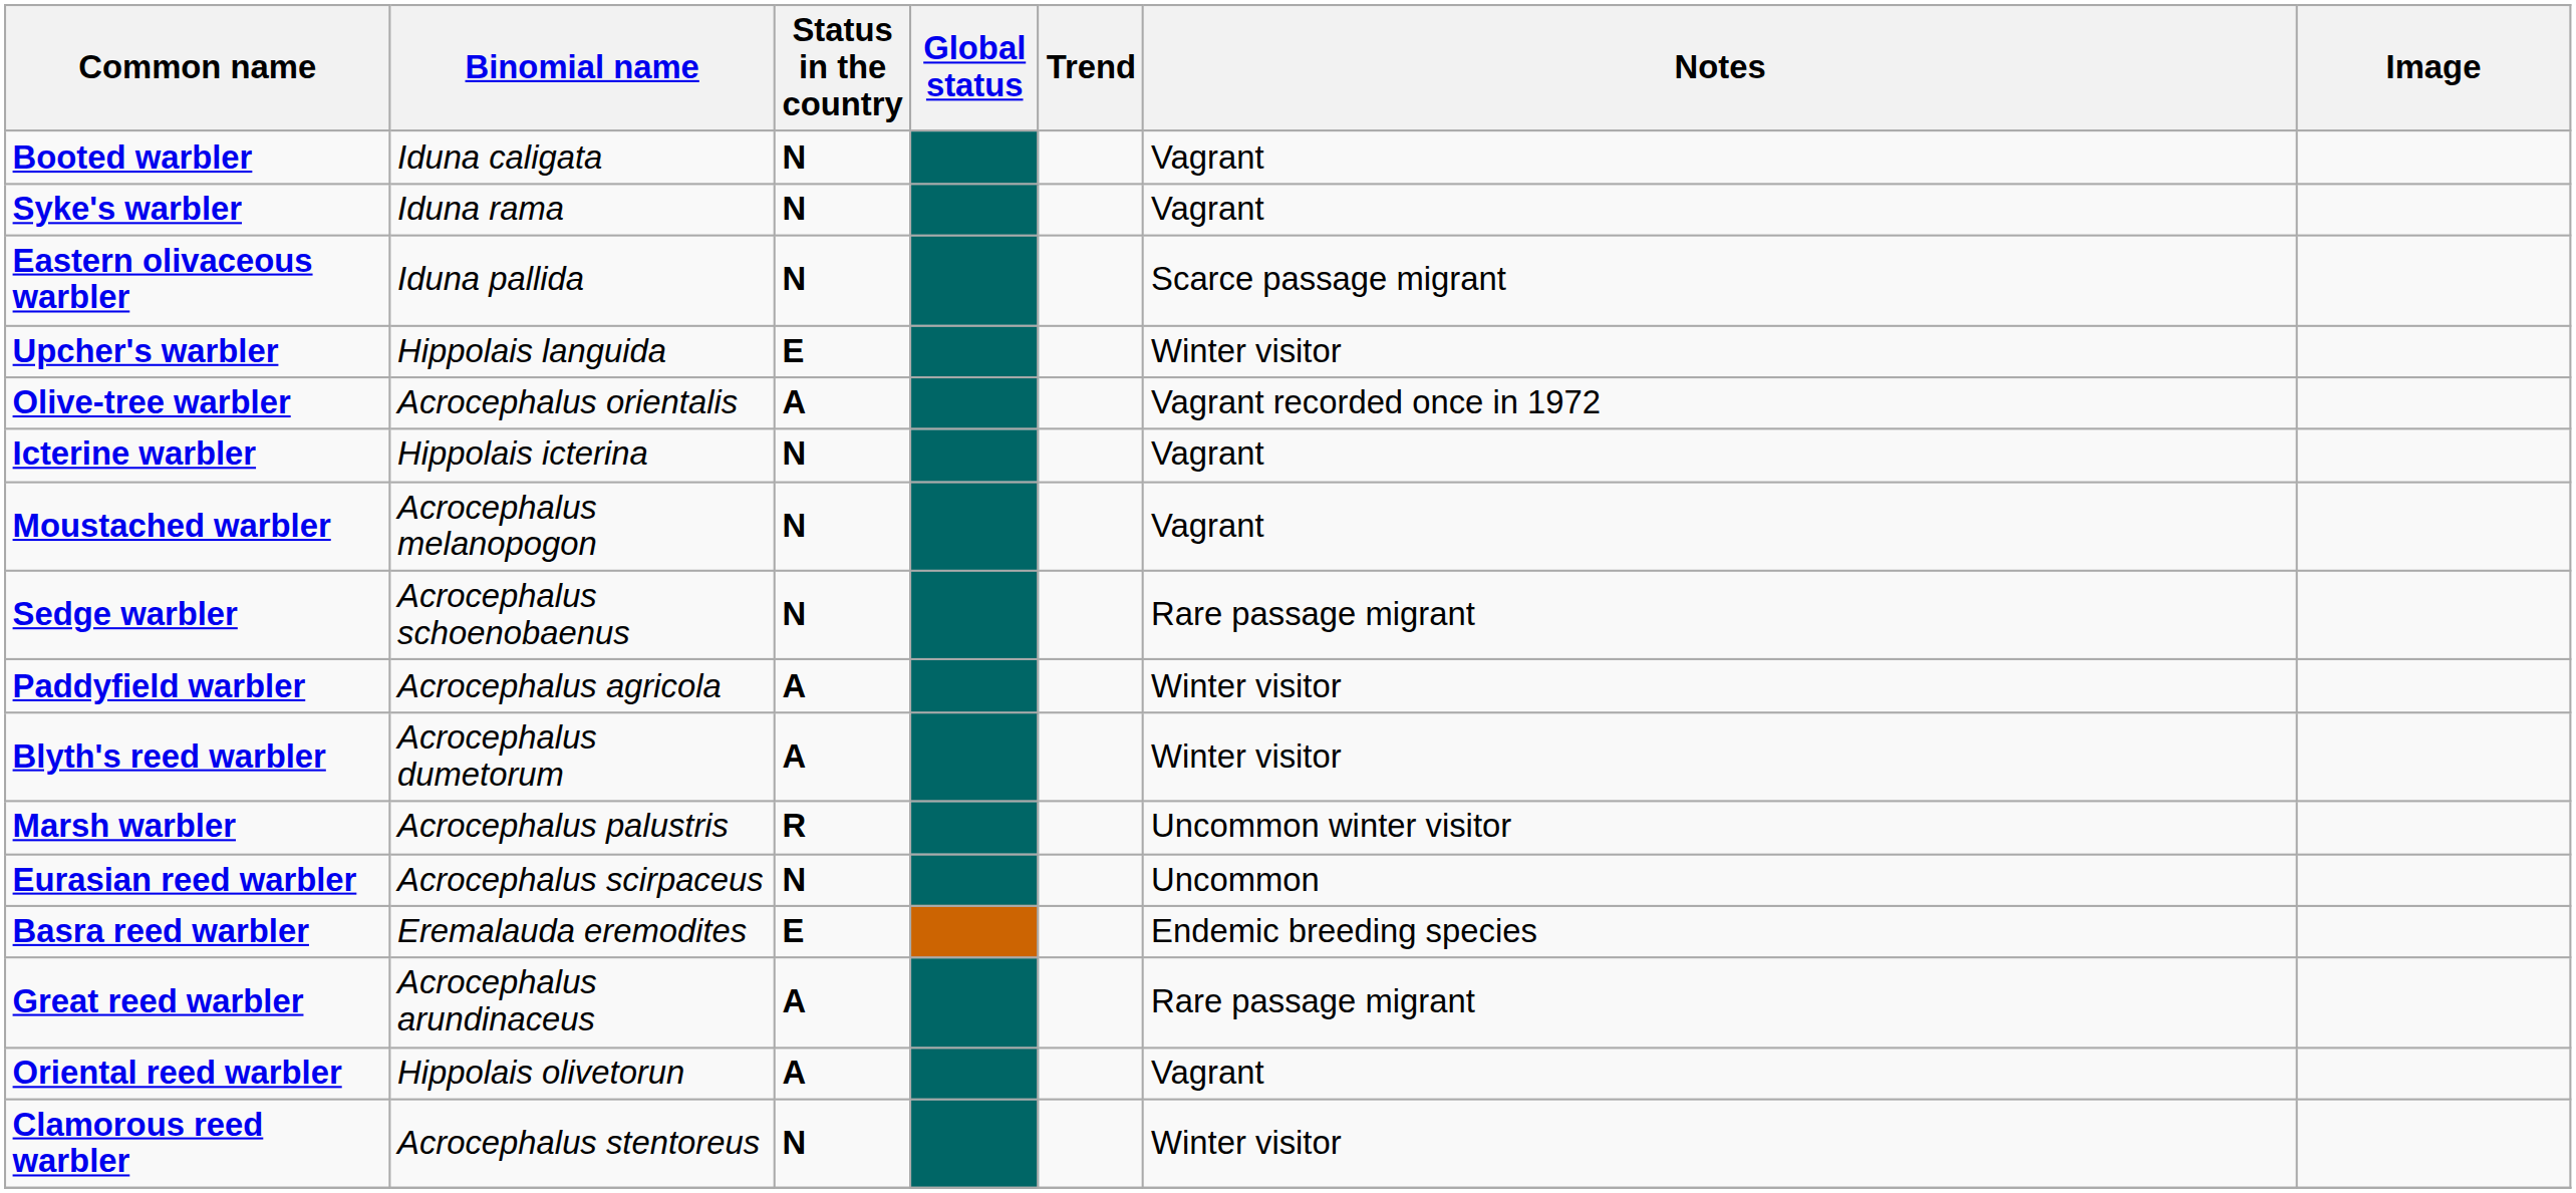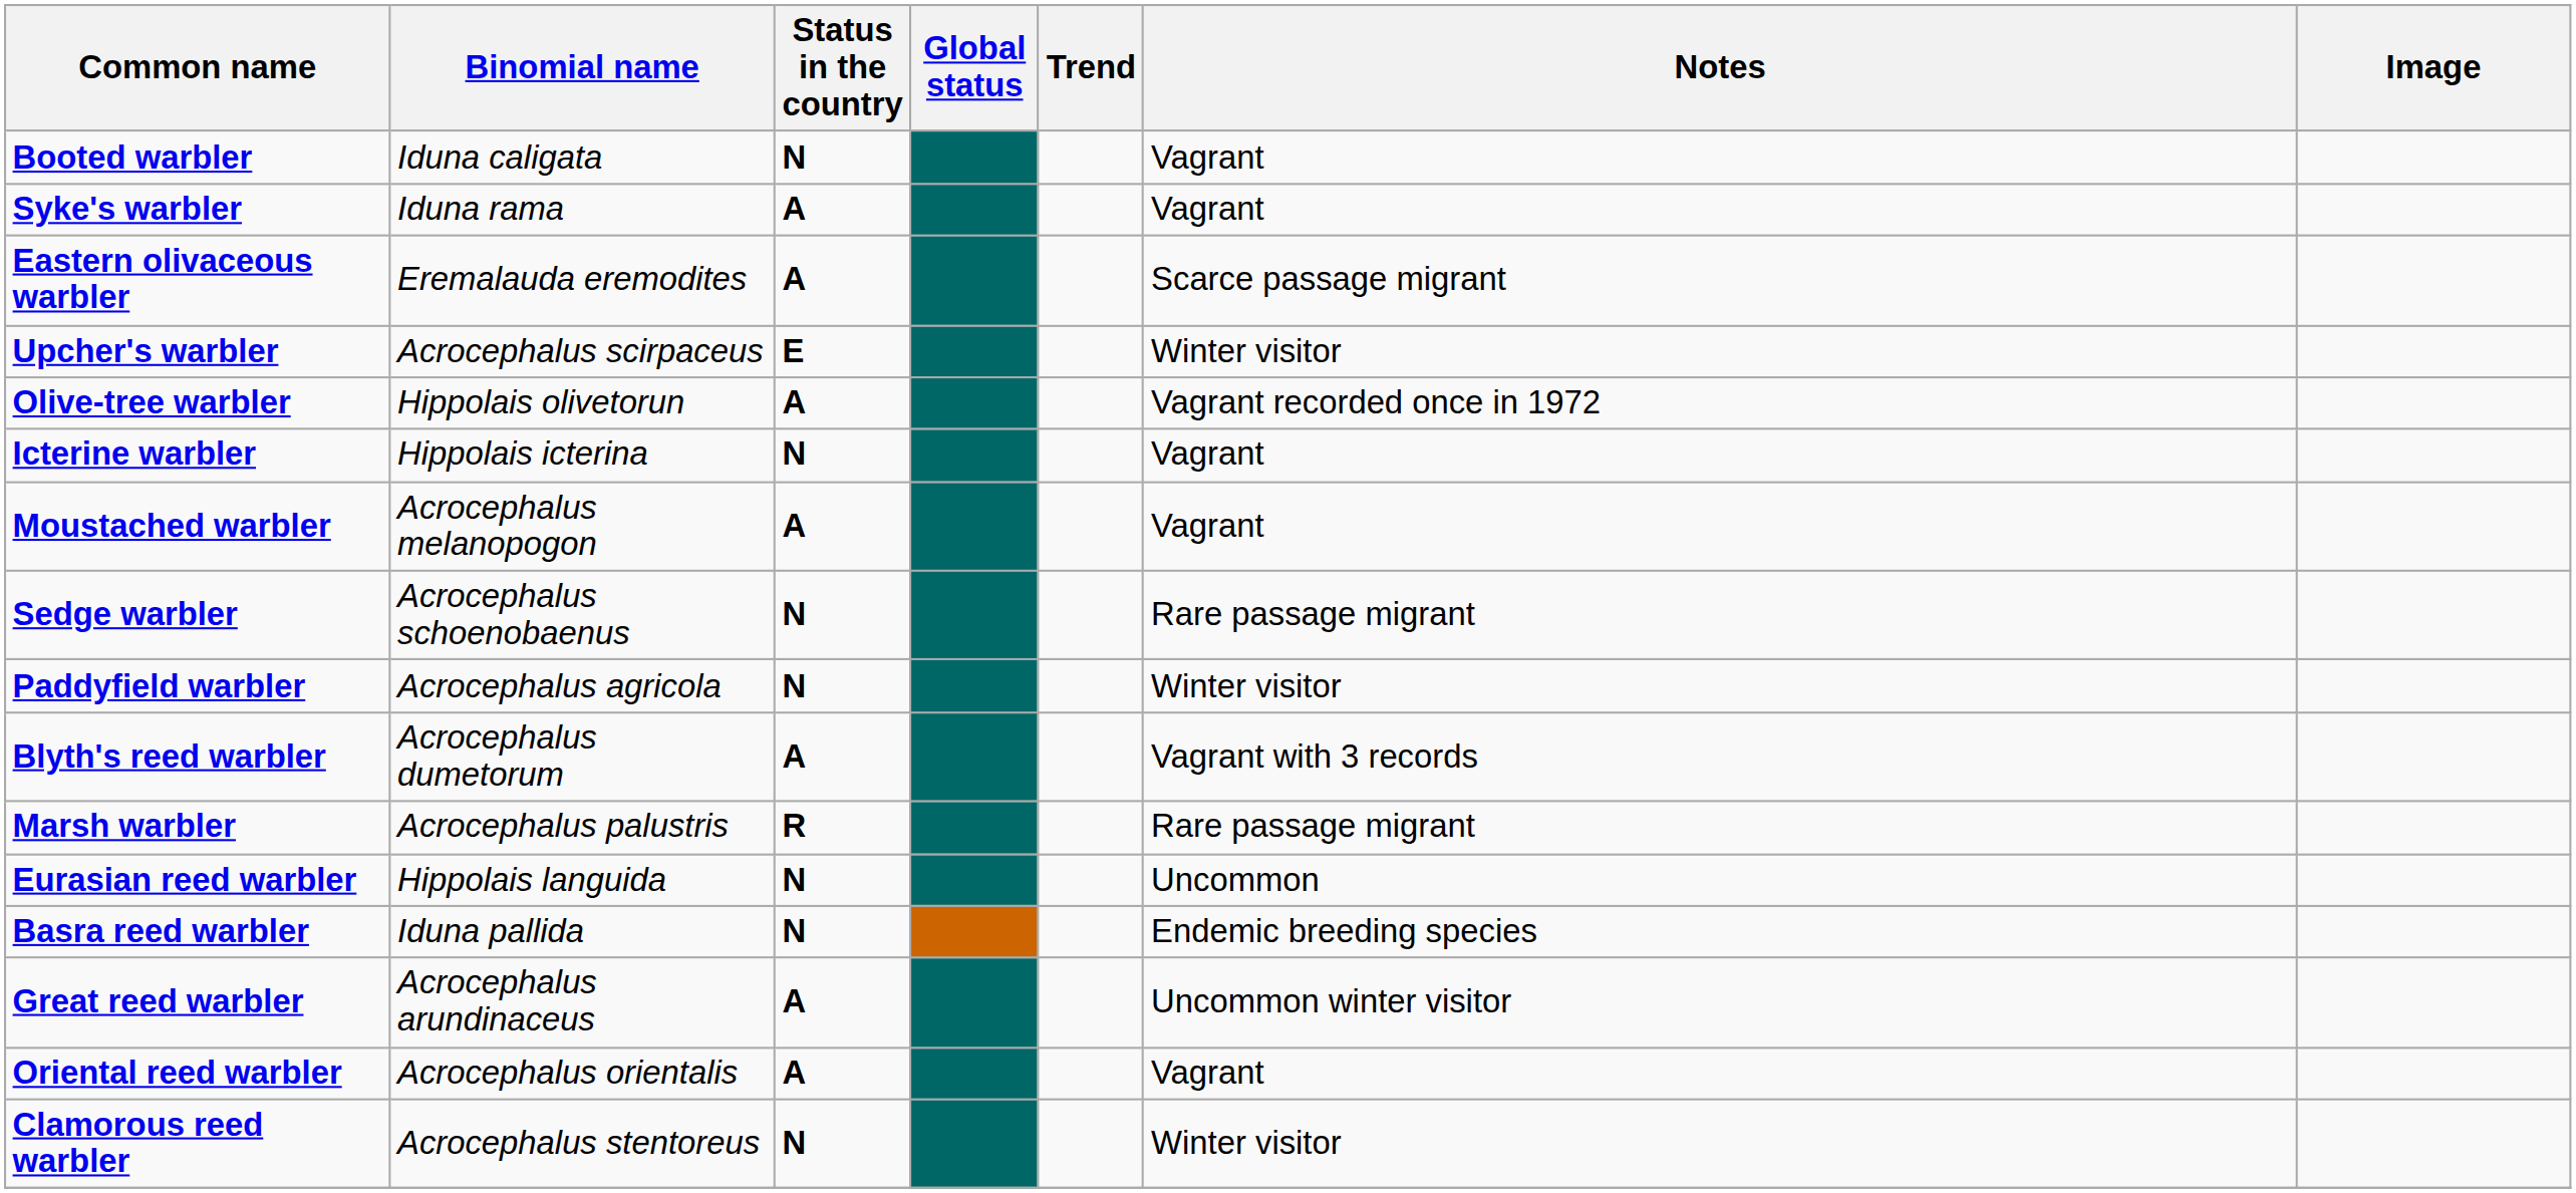Syke's warbler | Status in the country: N -> A
Eastern olivaceous warbler | Binomial name: Iduna pallida -> Eremalauda eremodites
Eastern olivaceous warbler | Status in the country: N -> A
Upcher's warbler | Binomial name: Hippolais languida -> Acrocephalus scirpaceus
Olive-tree warbler | Binomial name: Acrocephalus orientalis -> Hippolais olivetorun
Moustached warbler | Status in the country: N -> A
Paddyfield warbler | Status in the country: A -> N
Blyth's reed warbler | Notes: Winter visitor -> Vagrant with 3 records
Marsh warbler | Notes: Uncommon winter visitor -> Rare passage migrant
Eurasian reed warbler | Binomial name: Acrocephalus scirpaceus -> Hippolais languida
Basra reed warbler | Binomial name: Eremalauda eremodites -> Iduna pallida
Basra reed warbler | Status in the country: E -> N
Great reed warbler | Notes: Rare passage migrant -> Uncommon winter visitor
Oriental reed warbler | Binomial name: Hippolais olivetorun -> Acrocephalus orientalis
